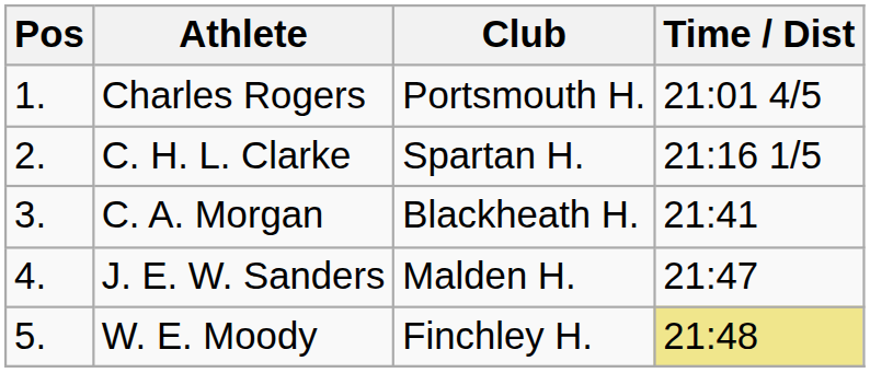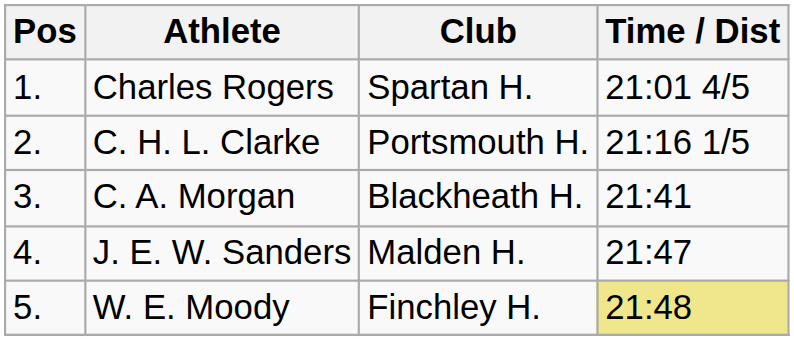Charles Rogers | Club: Portsmouth H. -> Spartan H.
C. H. L. Clarke | Club: Spartan H. -> Portsmouth H.
